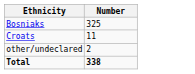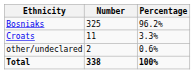+ column: Percentage | 96.2% | 3.3% | 0.6% | 100%
